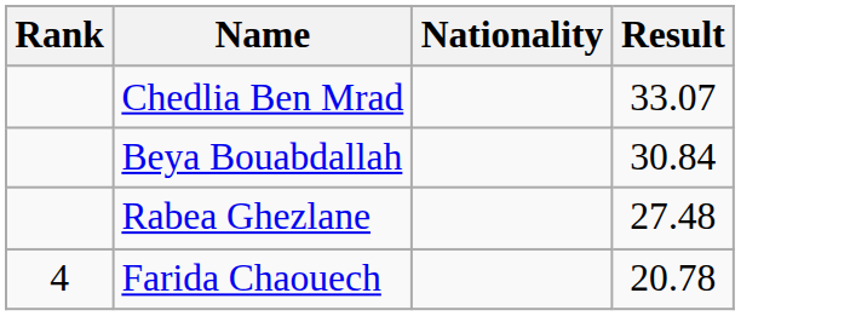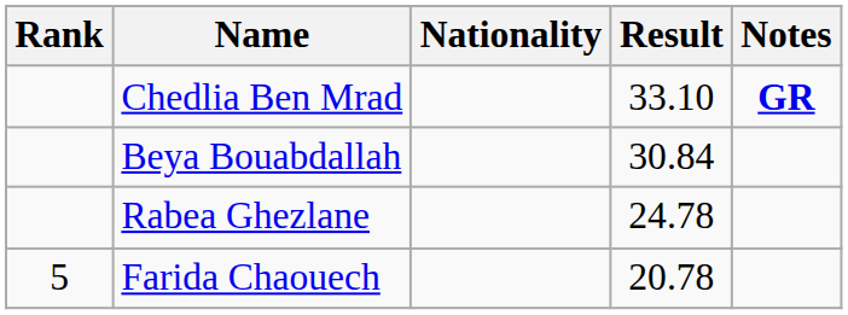+ column: Notes | GR
Chedlia Ben Mrad | Result: 33.07 -> 33.10
Rabea Ghezlane | Result: 27.48 -> 24.78
Farida Chaouech | Rank: 4 -> 5
